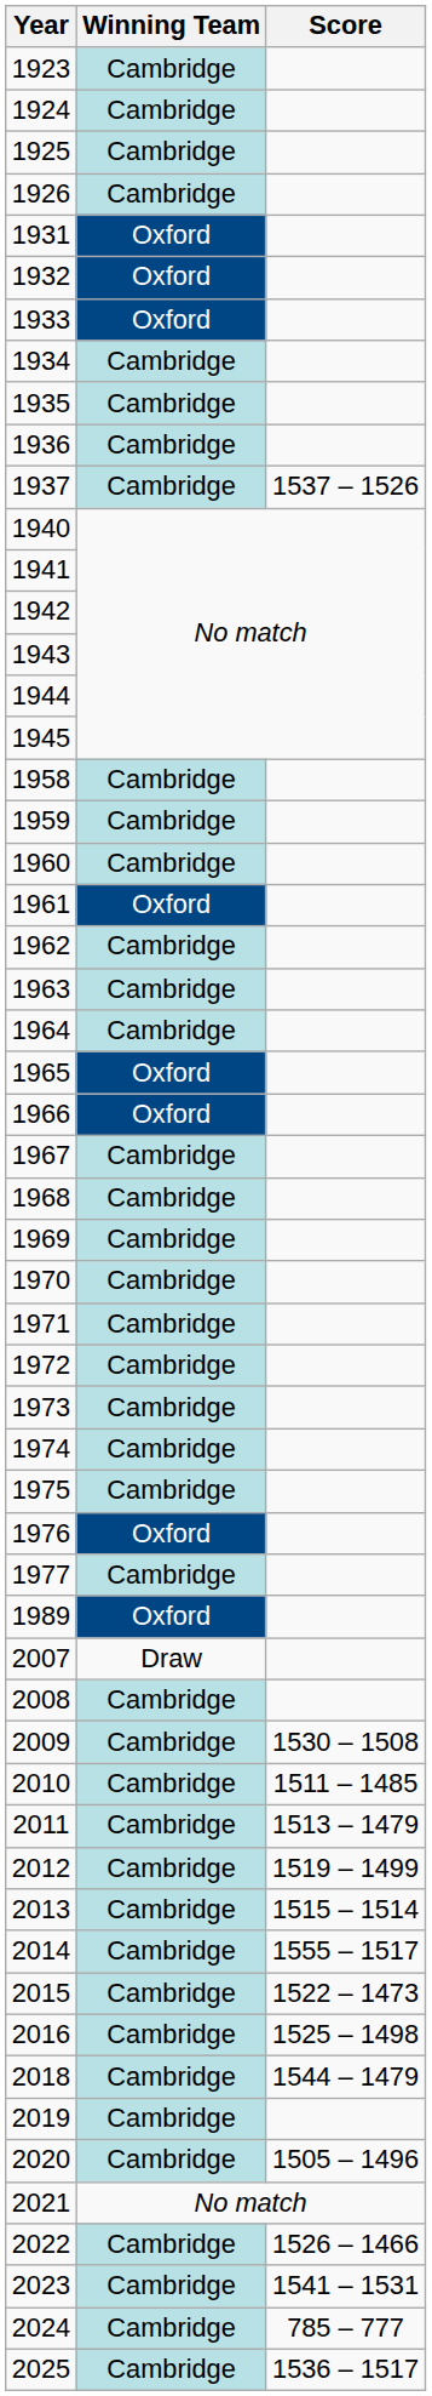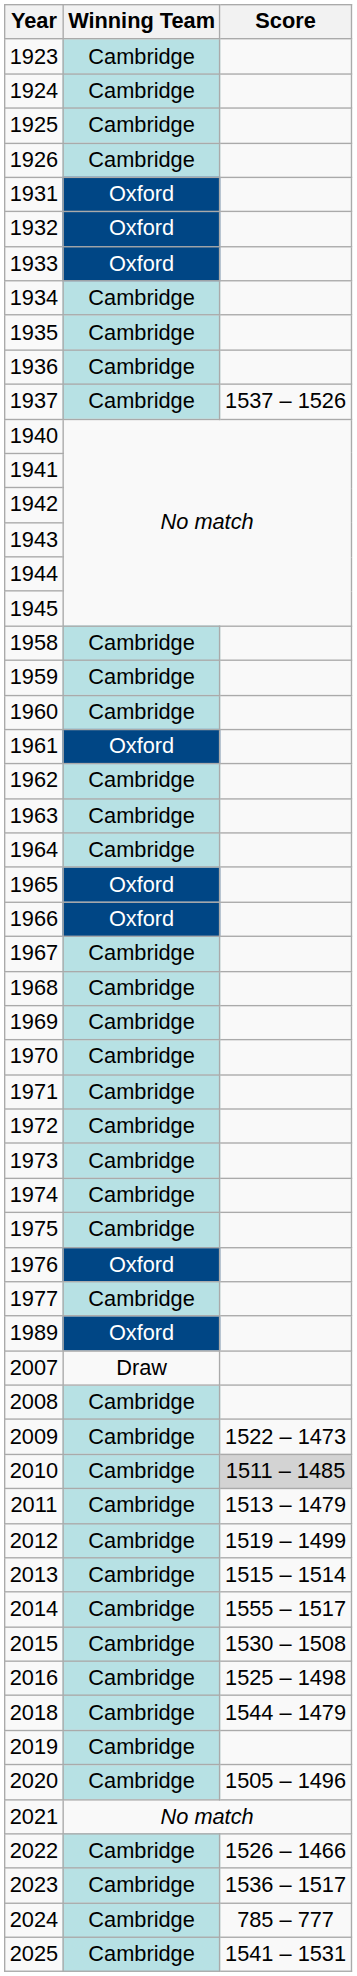2009 | Score: 1530 – 1508 -> 1522 – 1473
2010 | Score: no background -> lightgrey background
2015 | Score: 1522 – 1473 -> 1530 – 1508
2023 | Score: 1541 – 1531 -> 1536 – 1517
2025 | Score: 1536 – 1517 -> 1541 – 1531
